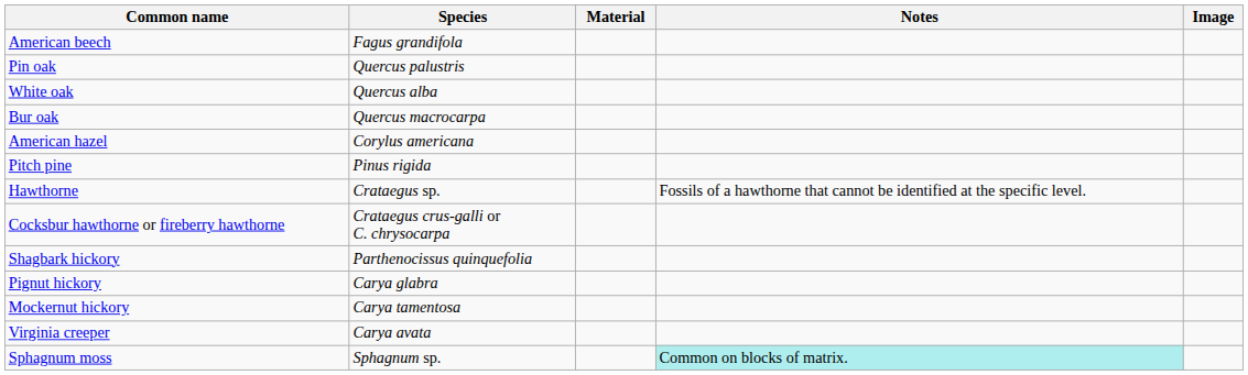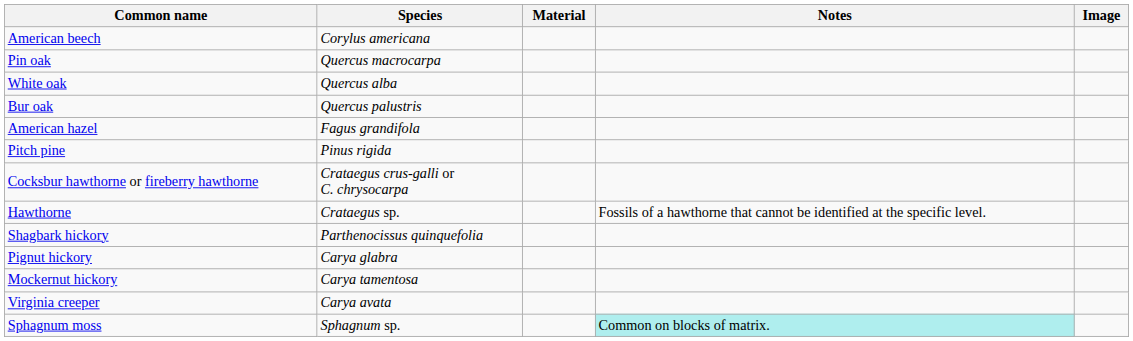American beech | Species: Fagus grandifola -> Corylus americana
Pin oak | Species: Quercus palustris -> Quercus macrocarpa
Bur oak | Species: Quercus macrocarpa -> Quercus palustris
American hazel | Species: Corylus americana -> Fagus grandifola
rows swapped: Cocksbur hawthorne or fireberry hawthorne <-> Hawthorne
